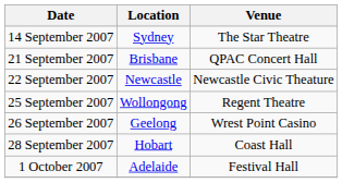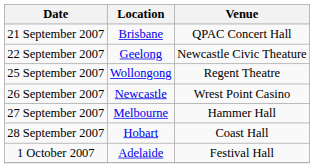- row: 14 September 2007 | Sydney | The Star Theatre
22 September 2007 | Location: Newcastle -> Geelong
26 September 2007 | Location: Geelong -> Newcastle
+ row: 27 September 2007 | Melbourne | Hammer Hall
